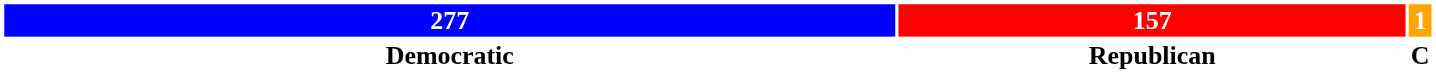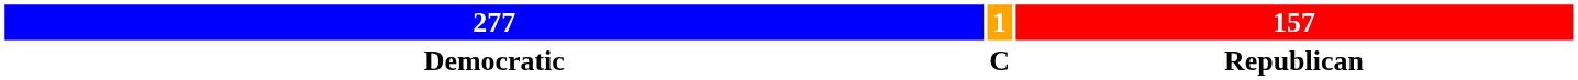columns swapped: 1 <-> 157
